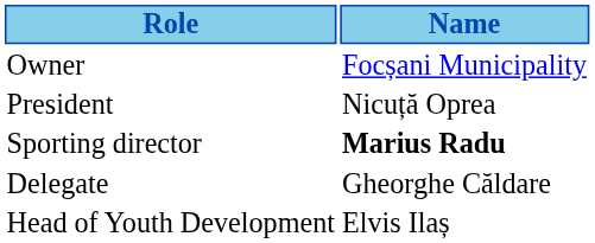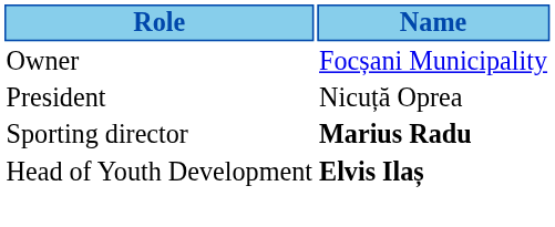- row: Delegate | Gheorghe Căldare
Head of Youth Development | Name: normal -> bold
